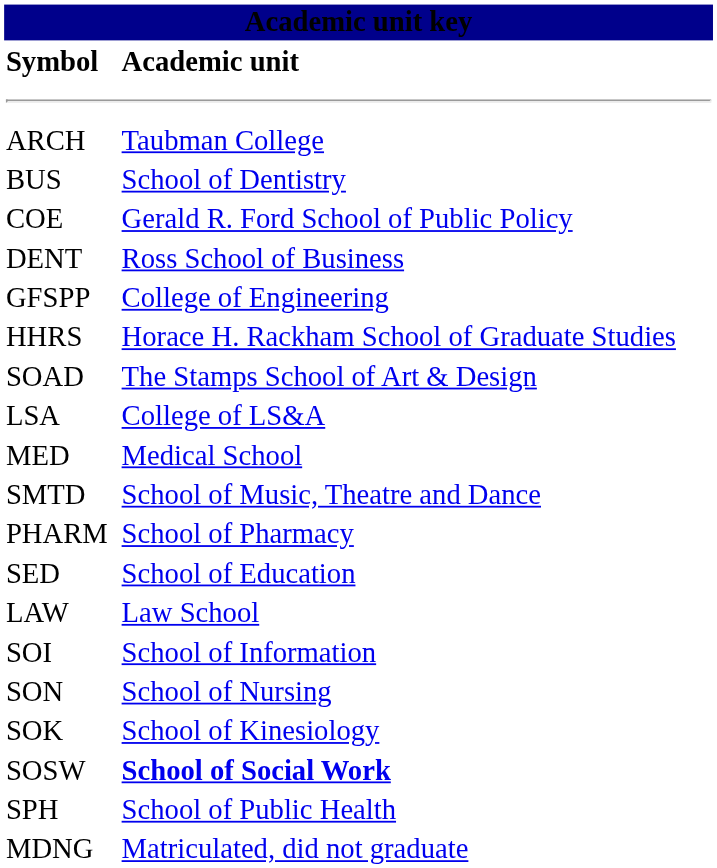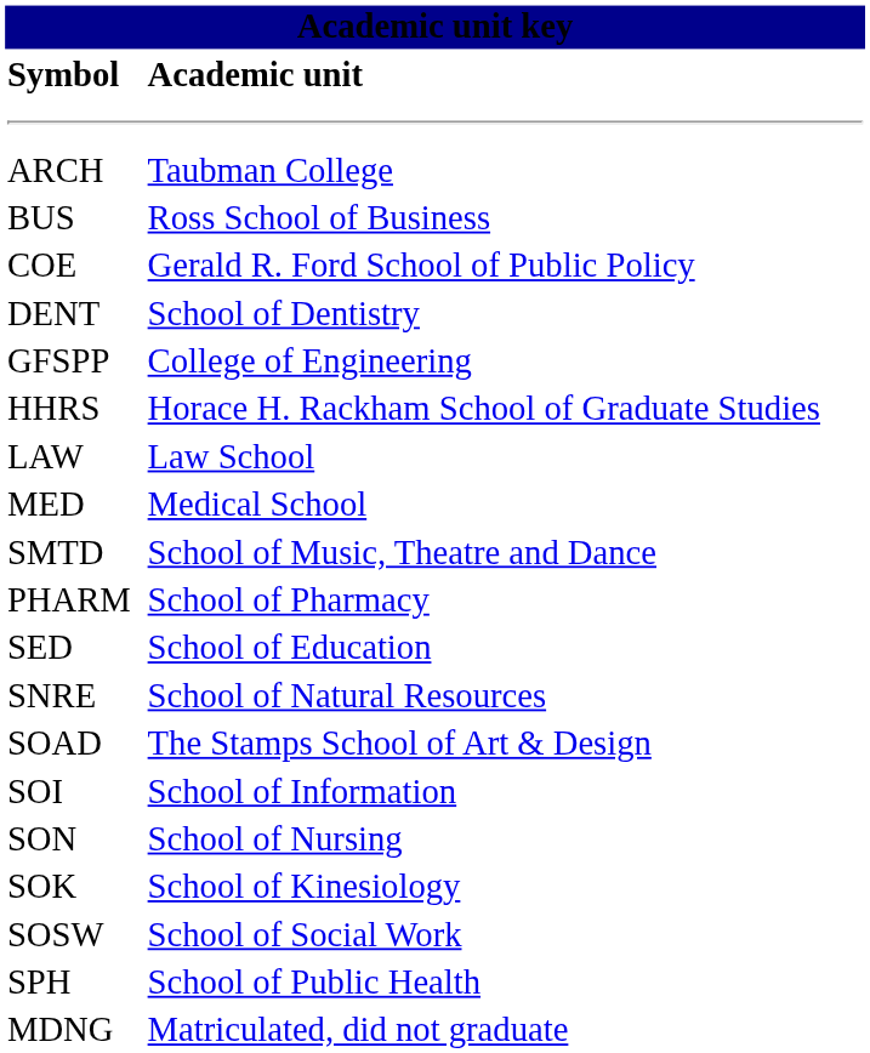BUS | Academic unit: School of Dentistry -> Ross School of Business
DENT | Academic unit: Ross School of Business -> School of Dentistry
rows swapped: LAW <-> SOAD
- row: LSA | College of LS&A
+ row: SNRE | School of Natural Resources
SOSW | Academic unit: bold -> normal
